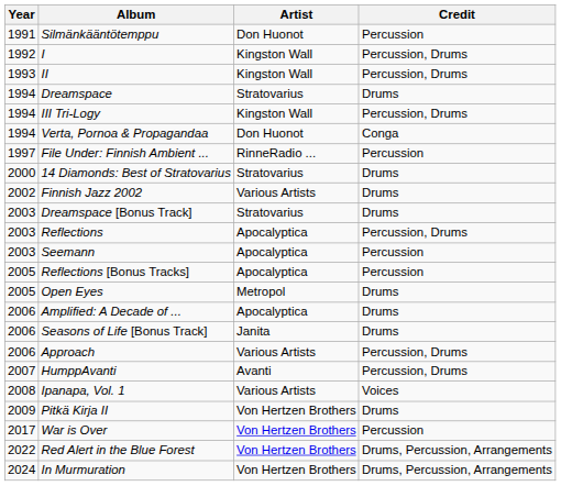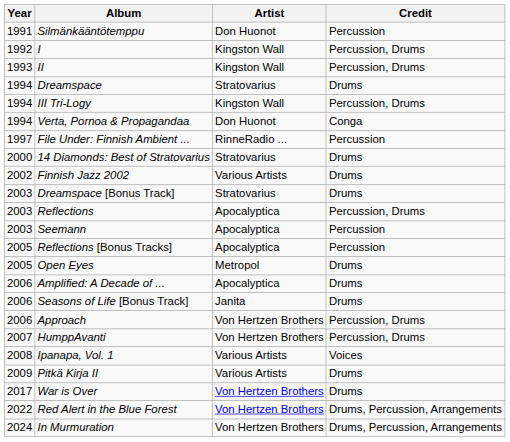Approach | Artist: Various Artists -> Von Hertzen Brothers
HumppAvanti | Artist: Avanti -> Von Hertzen Brothers
Pitkä Kirja II | Artist: Von Hertzen Brothers -> Various Artists
War is Over | Credit: Percussion -> Drums
